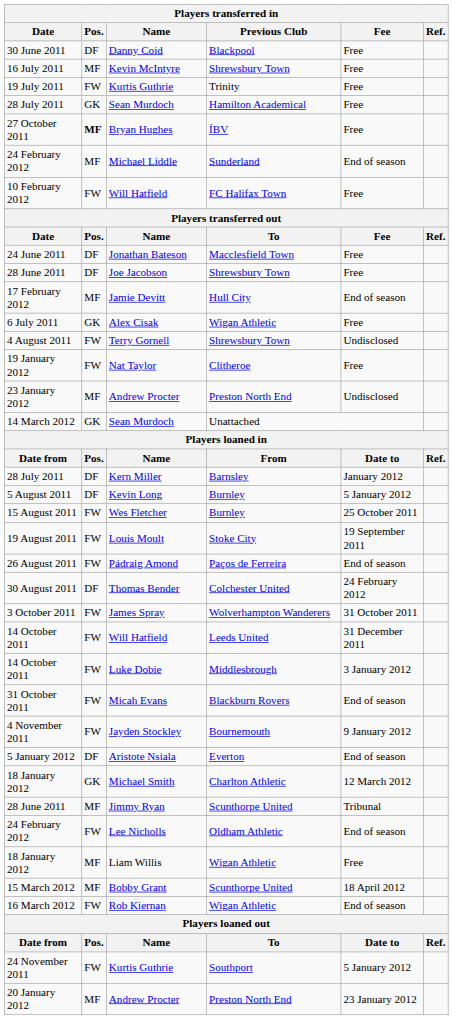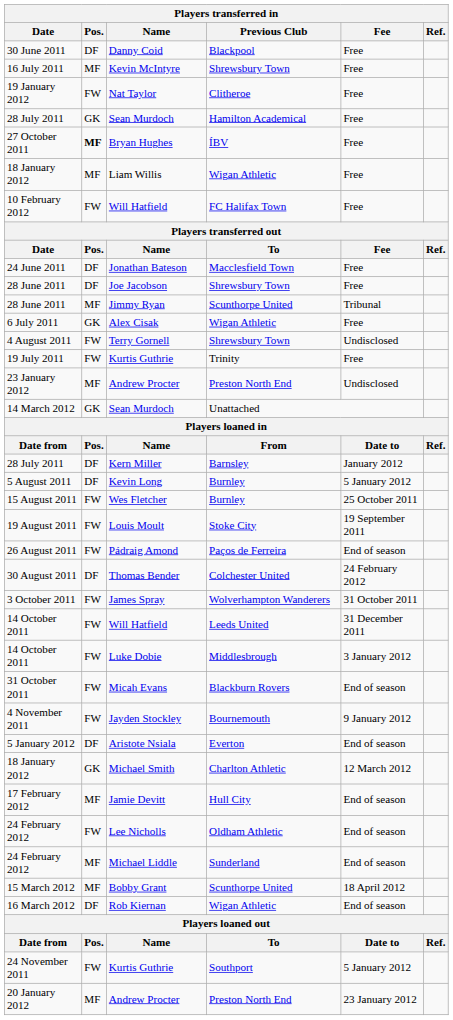rows swapped: 19 July 2011 / Kurtis Guthrie <-> Nat Taylor
rows swapped: Liam Willis <-> Michael Liddle
rows swapped: Jimmy Ryan <-> Jamie Devitt
Rob Kiernan | Pos.: FW -> DF
